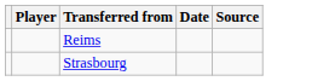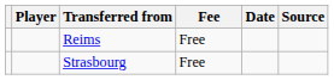+ column: Fee | Free | Free
